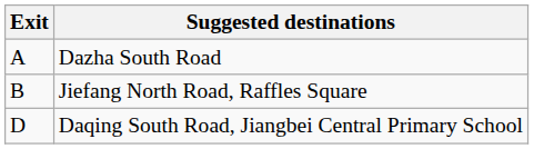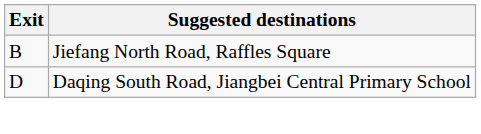- row: A | Dazha South Road
